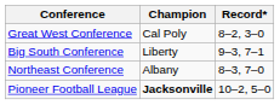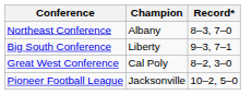rows swapped: Great West Conference <-> Northeast Conference
Pioneer Football League | Champion: bold -> normal
